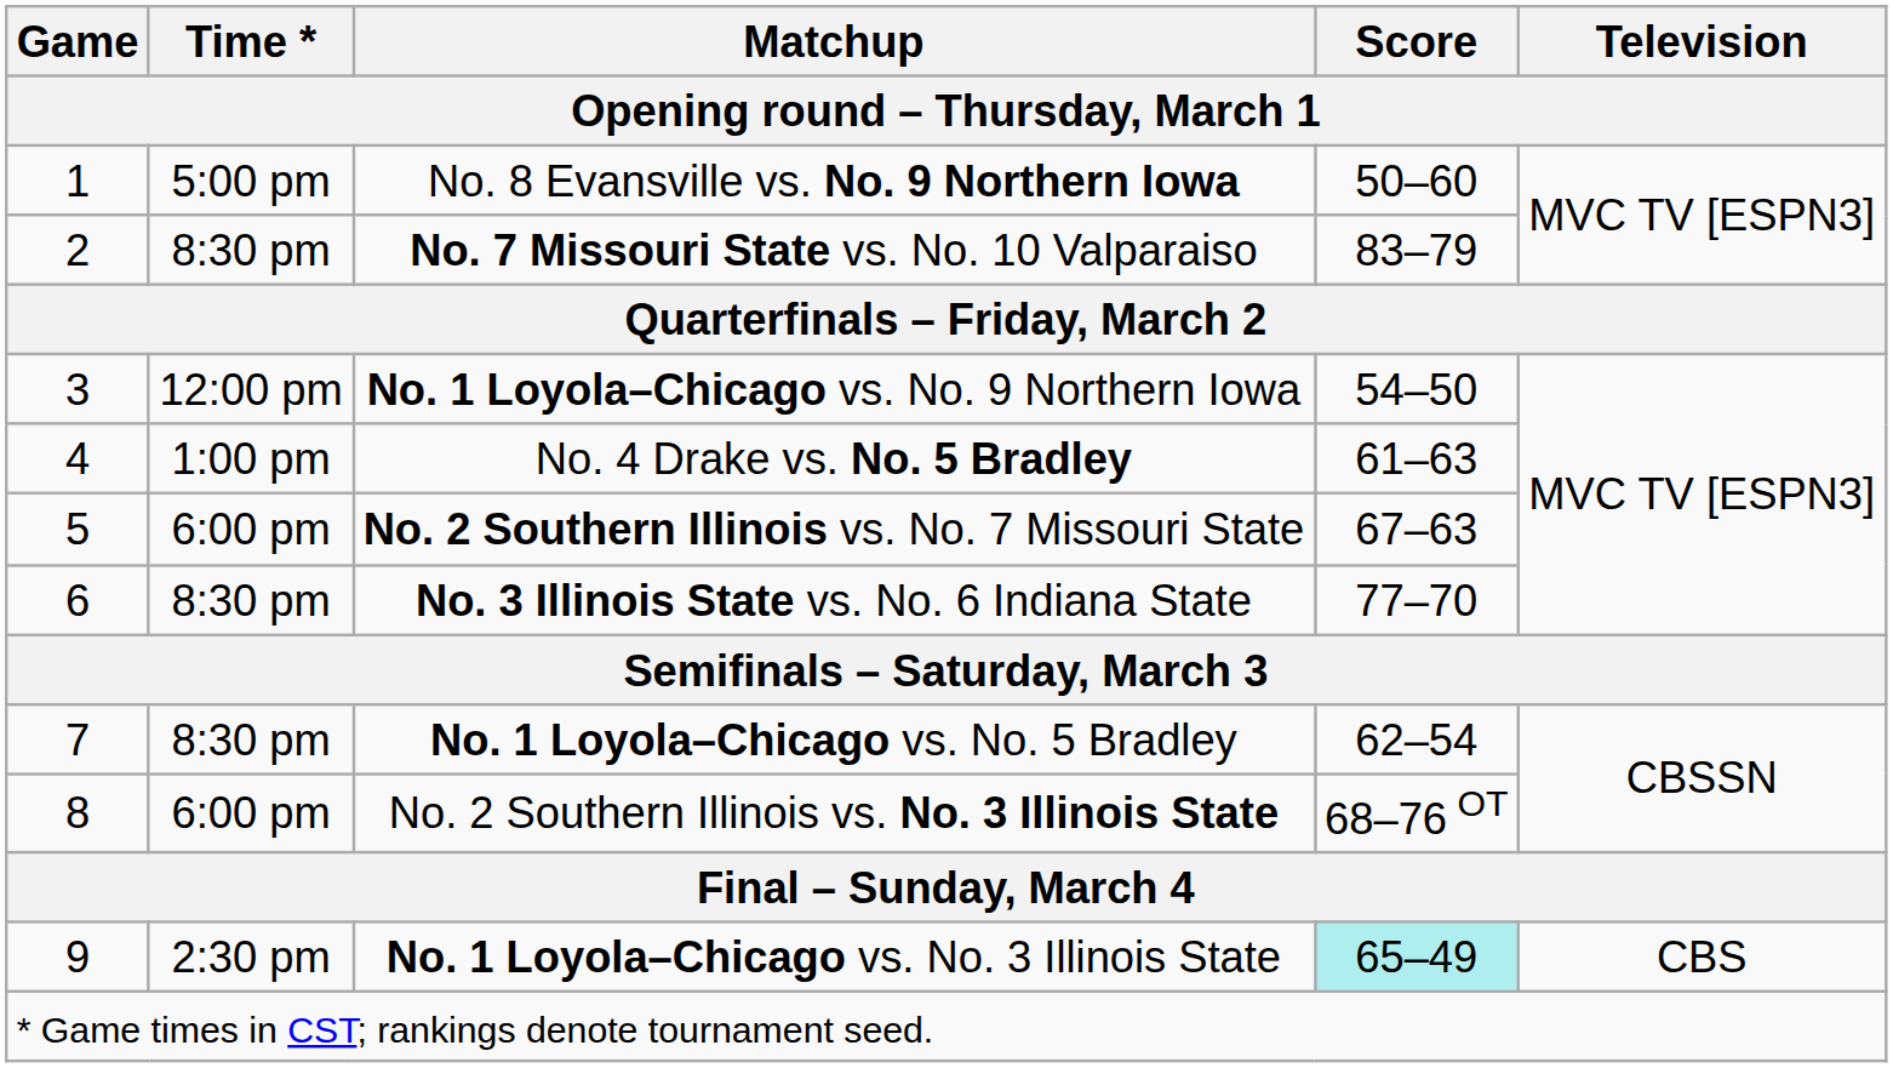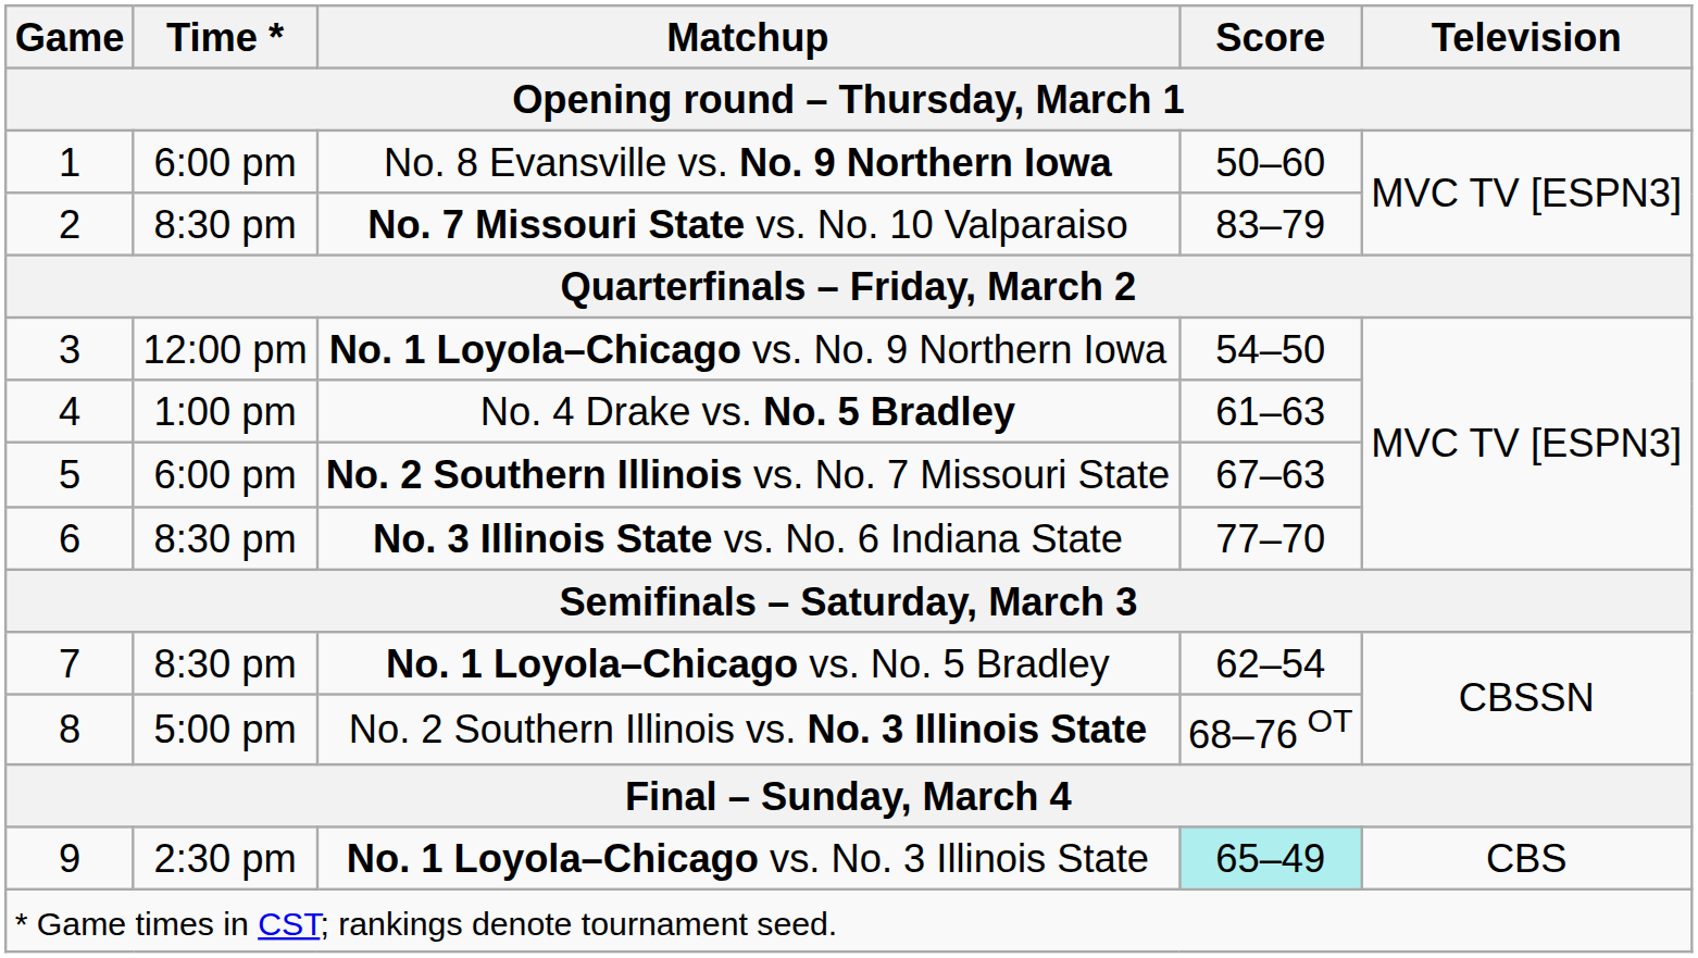No. 8 Evansville vs. No. 9 Northern Iowa | Time *: 5:00 pm -> 6:00 pm
No. 2 Southern Illinois vs. No. 3 Illinois State | Time *: 6:00 pm -> 5:00 pm
